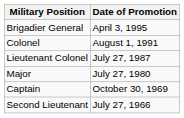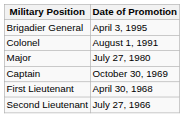- row: Lieutenant Colonel | July 27, 1987
+ row: First Lieutenant | April 30, 1968
